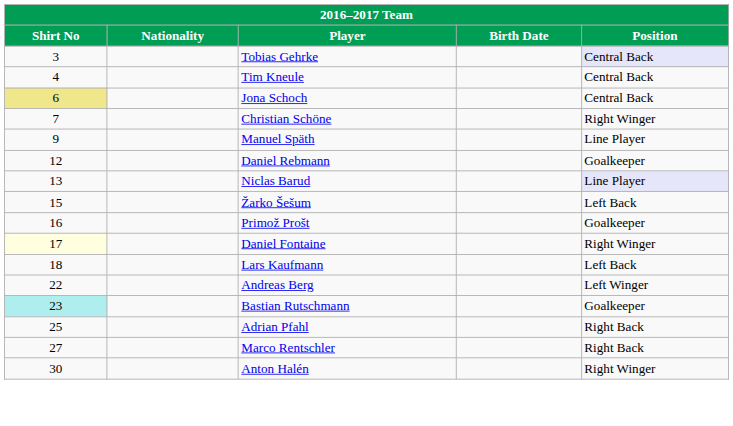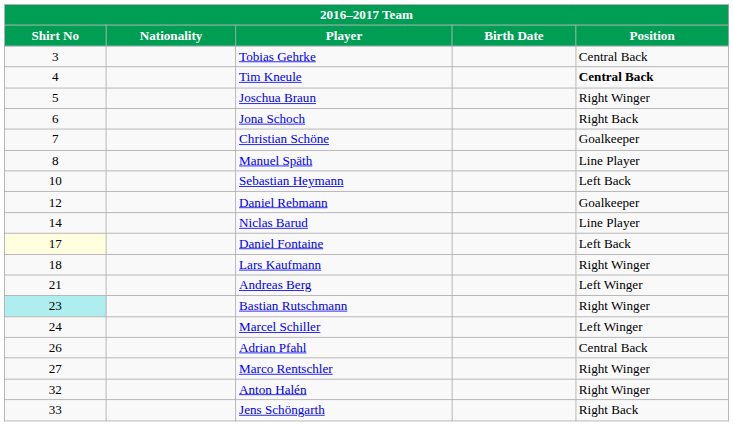Tobias Gehrke | Position: lavender background -> no background
Tim Kneule | Position: normal -> bold
+ row: 5 | Joschua Braun | Right Winger
Jona Schoch | Shirt No: khaki background -> no background
Jona Schoch | Position: Central Back -> Right Back
Christian Schöne | Position: Right Winger -> Goalkeeper
Manuel Späth | Shirt No: 9 -> 8
+ row: 10 | Sebastian Heymann | Left Back
Niclas Barud | Shirt No: 13 -> 14
Niclas Barud | Position: lavender background -> no background
- row: 15 | Žarko Šešum | Left Back
- row: 16 | Primož Prošt | Goalkeeper
Daniel Fontaine | Position: Right Winger -> Left Back
Lars Kaufmann | Position: Left Back -> Right Winger
Andreas Berg | Shirt No: 22 -> 21
Bastian Rutschmann | Position: Goalkeeper -> Right Winger
+ row: 24 | Marcel Schiller | Left Winger
Adrian Pfahl | Shirt No: 25 -> 26
Adrian Pfahl | Position: Right Back -> Central Back
Marco Rentschler | Position: Right Back -> Right Winger
Anton Halén | Shirt No: 30 -> 32
+ row: 33 | Jens Schöngarth | Right Back
